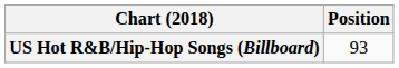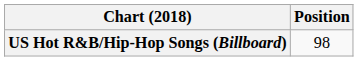US Hot R&B/Hip-Hop Songs (Billboard) | Position: 93 -> 98
